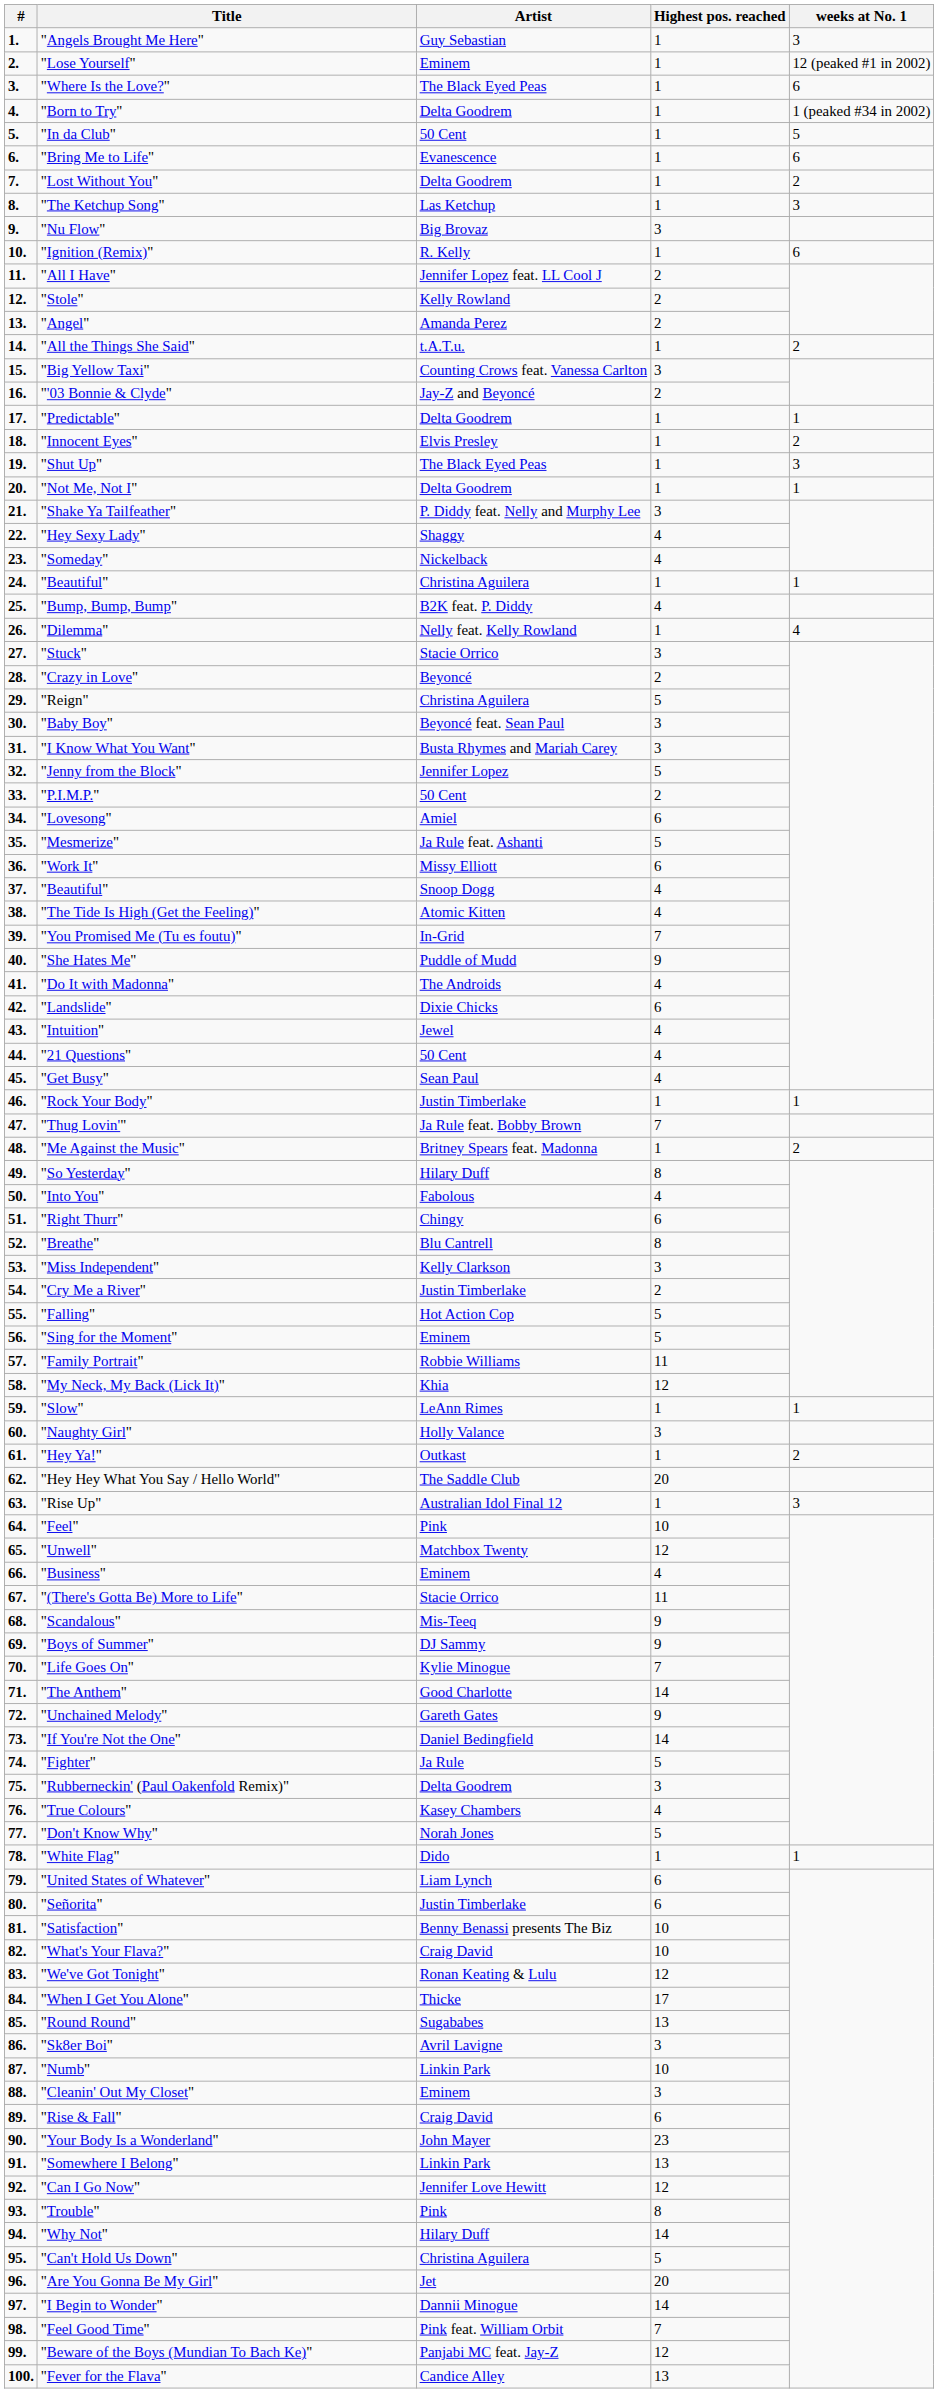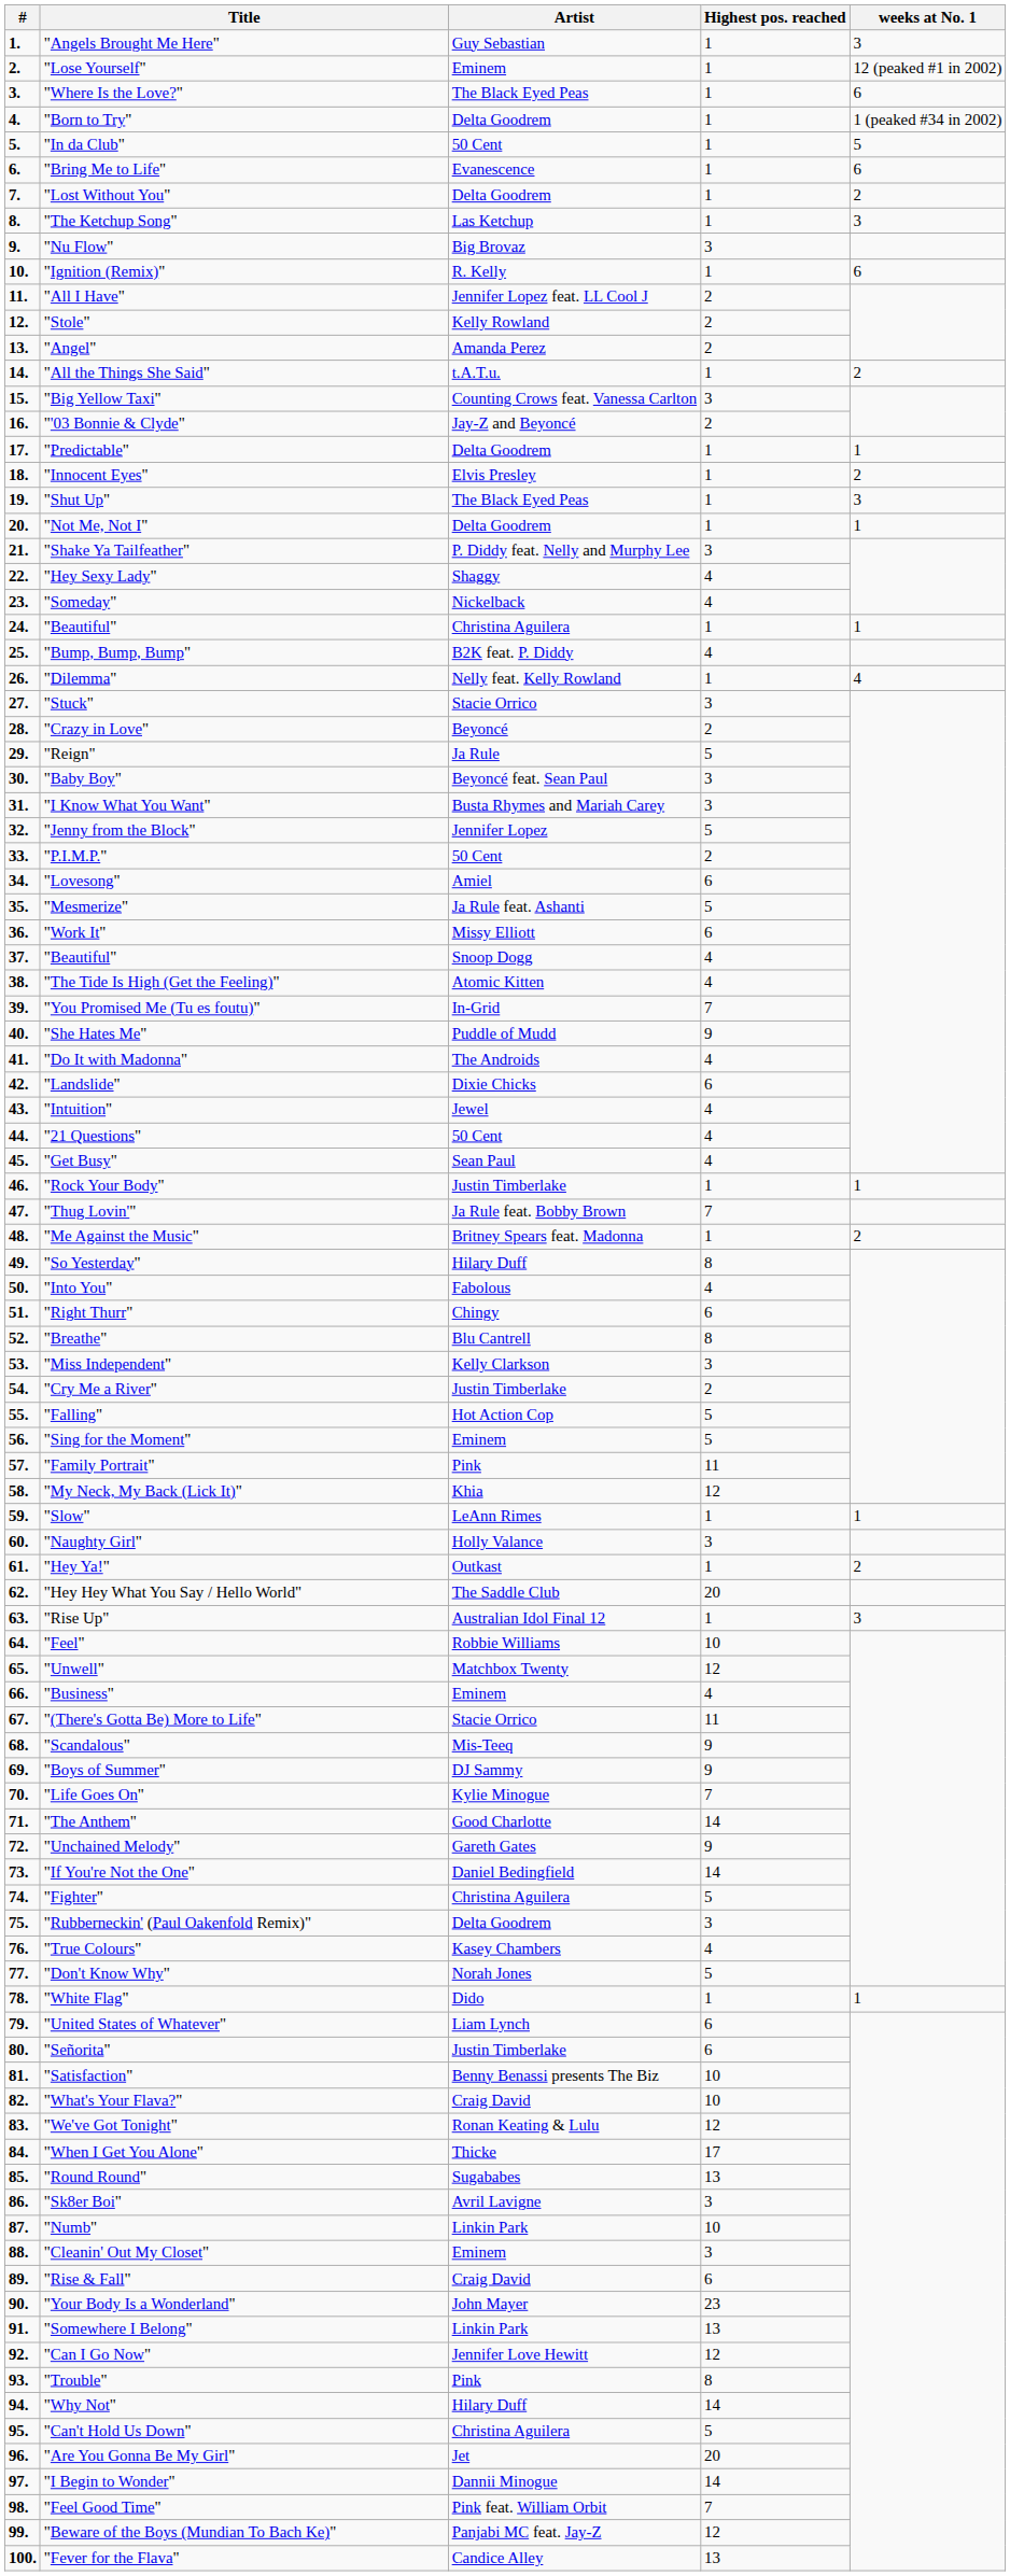"Reign" | Artist: Christina Aguilera -> Ja Rule
"Family Portrait" | Artist: Robbie Williams -> Pink
"Feel" | Artist: Pink -> Robbie Williams
"Fighter" | Artist: Ja Rule -> Christina Aguilera
